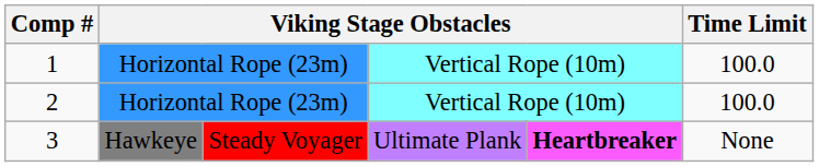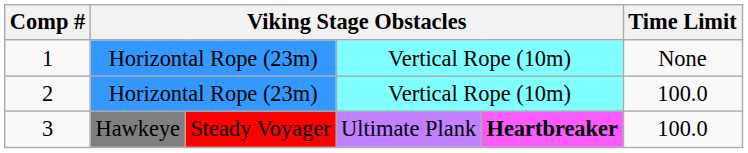1 | column 6: 100.0 -> None
3 | column 6: None -> 100.0
